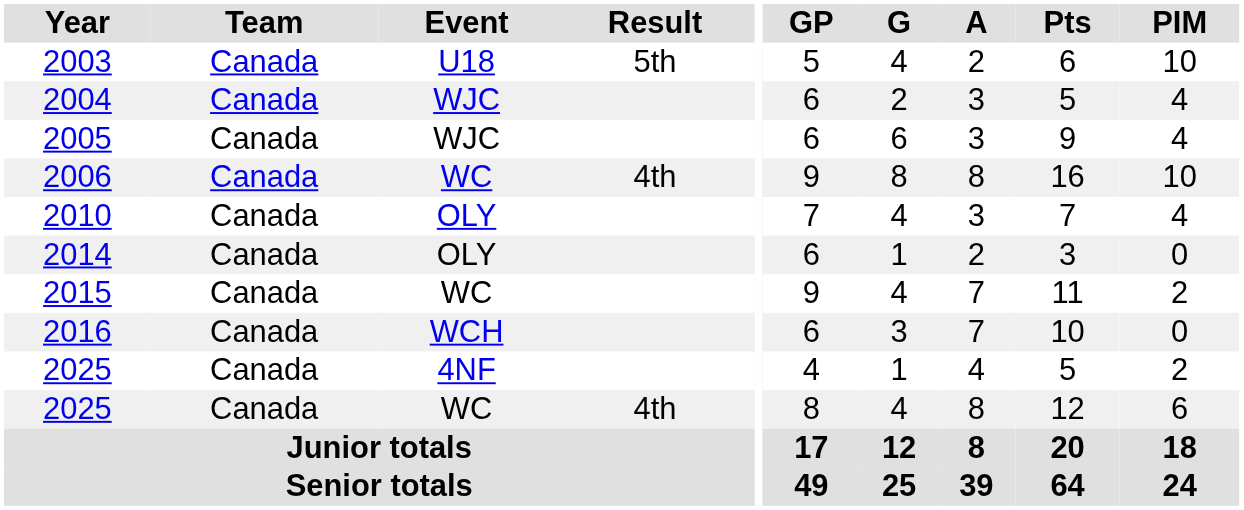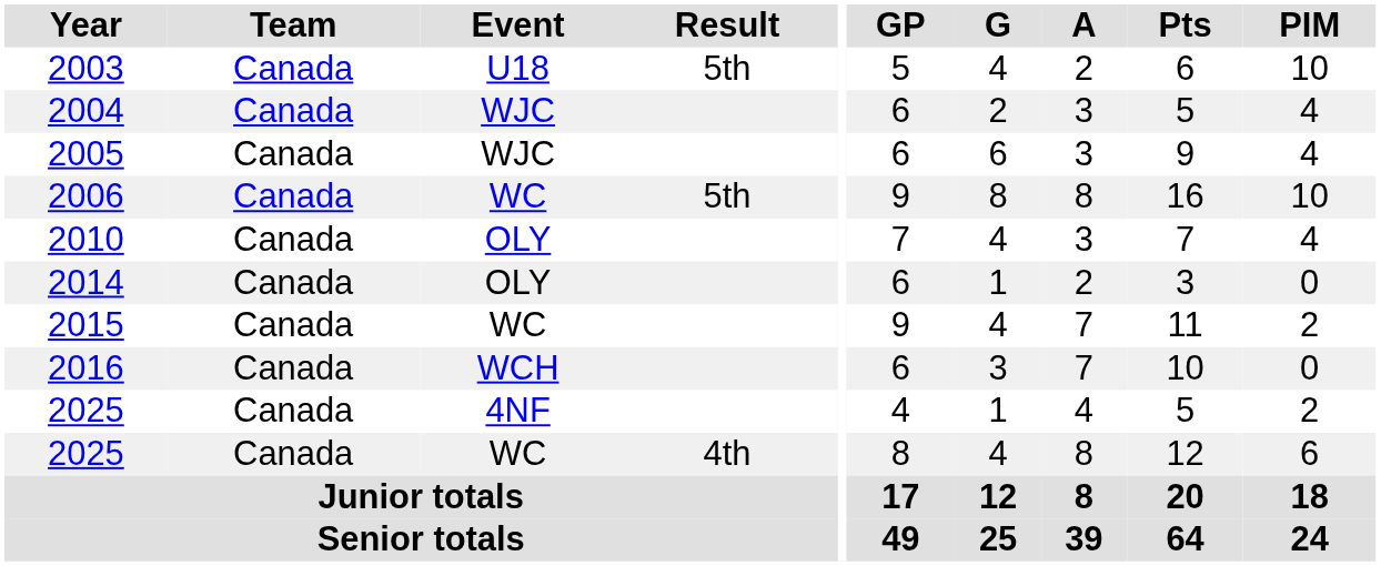2006 | Result: 4th -> 5th
